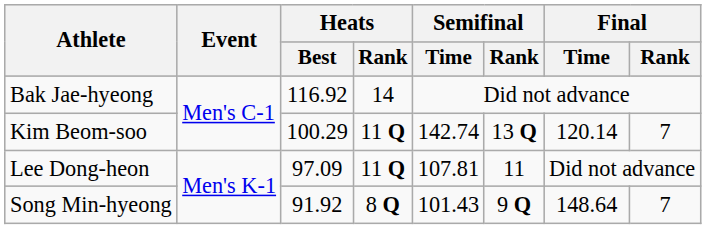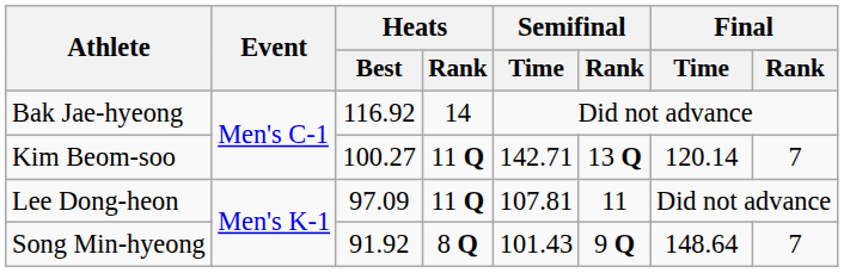Kim Beom-soo | Heats / Best: 100.29 -> 100.27
Kim Beom-soo | Semifinal / Time: 142.74 -> 142.71
